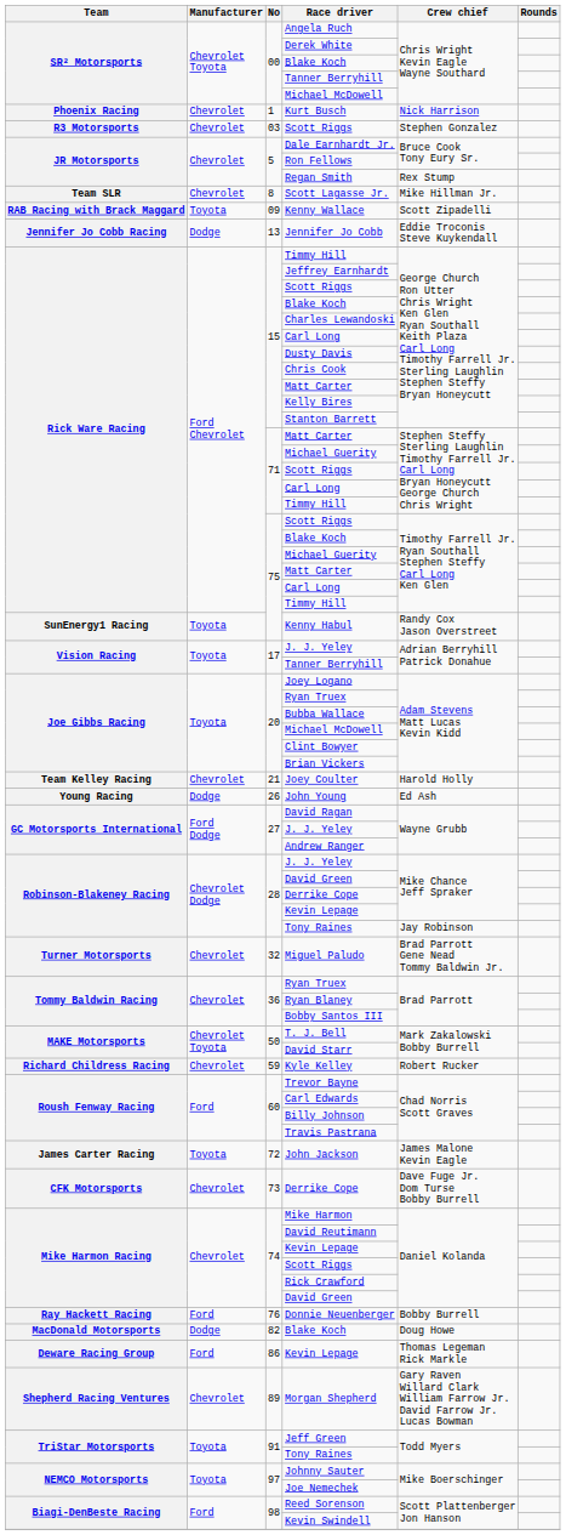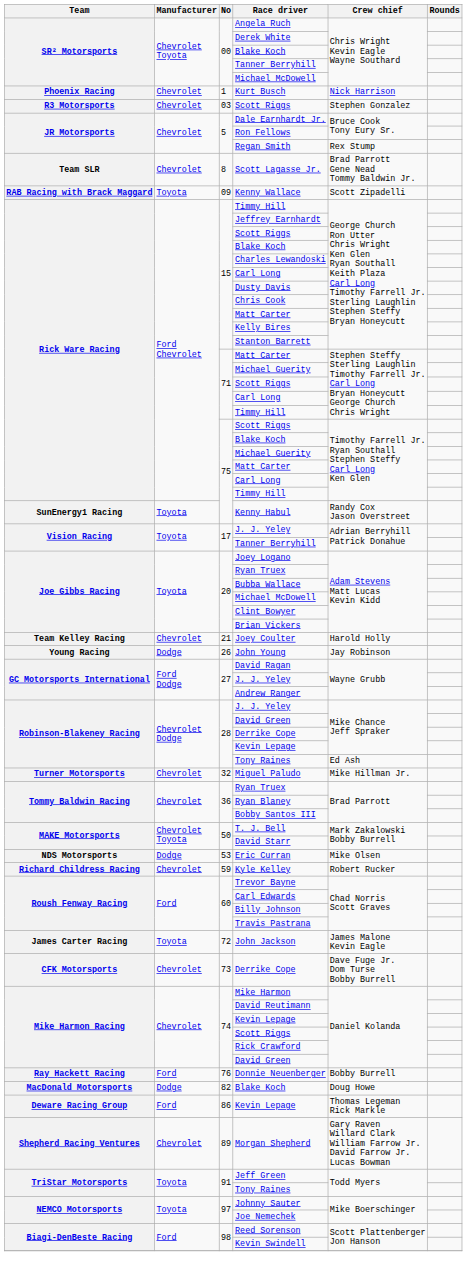Scott Lagasse Jr. | Crew chief: Mike Hillman Jr. -> Brad Parrott Gene Nead Tommy Baldwin Jr.
- row: Jennifer Jo Cobb Racing | Dodge | 13 | Jennifer Jo Cobb | Eddie Troconis Steve Kuykendall
John Young | Crew chief: Ed Ash -> Jay Robinson
28 / Tony Raines | Crew chief: Jay Robinson -> Ed Ash
Miguel Paludo | Crew chief: Brad Parrott Gene Nead Tommy Baldwin Jr. -> Mike Hillman Jr.
+ row: NDS Motorsports | Dodge | 53 | Eric Curran | Mike Olsen
